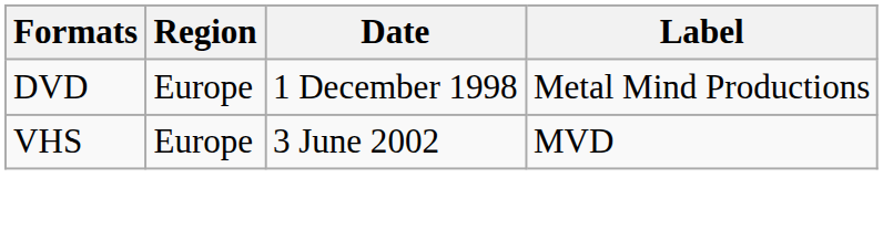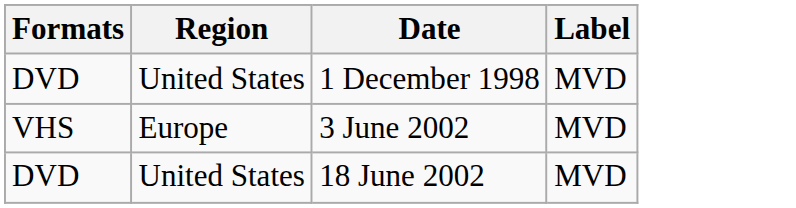1 December 1998 | Region: Europe -> United States
1 December 1998 | Label: Metal Mind Productions -> MVD
+ row: DVD | United States | 18 June 2002 | MVD
